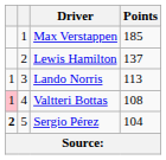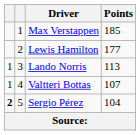Lewis Hamilton | Points: 137 -> 177
Valtteri Bottas | column 1: pink background -> no background
Valtteri Bottas | Points: 108 -> 107
